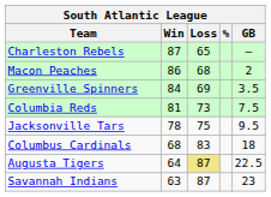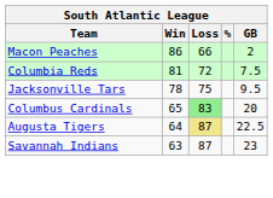- row: Charleston Rebels | 87 | 65 | –
Macon Peaches | Loss: 68 -> 66
- row: Greenville Spinners | 84 | 69 | 3.5
Columbia Reds | Loss: 73 -> 72
Columbus Cardinals | Win: 68 -> 65
Columbus Cardinals | Loss: no background -> lightgreen background
Columbus Cardinals | GB: 18 -> 20
